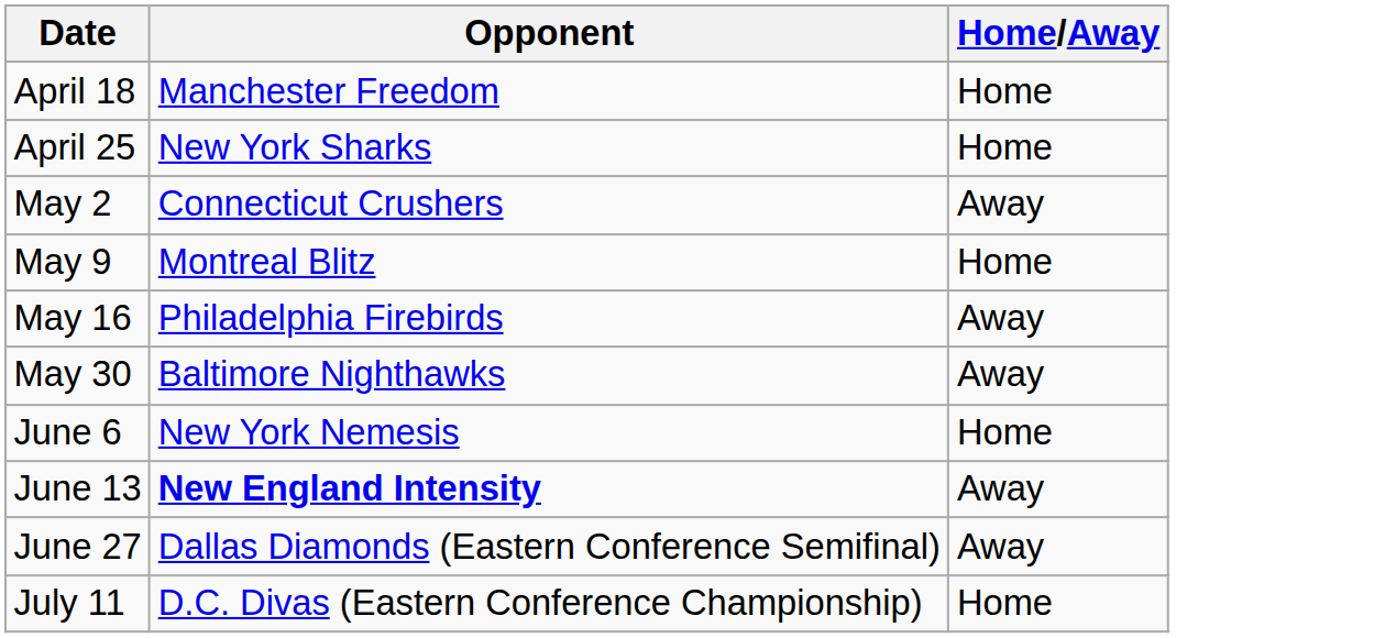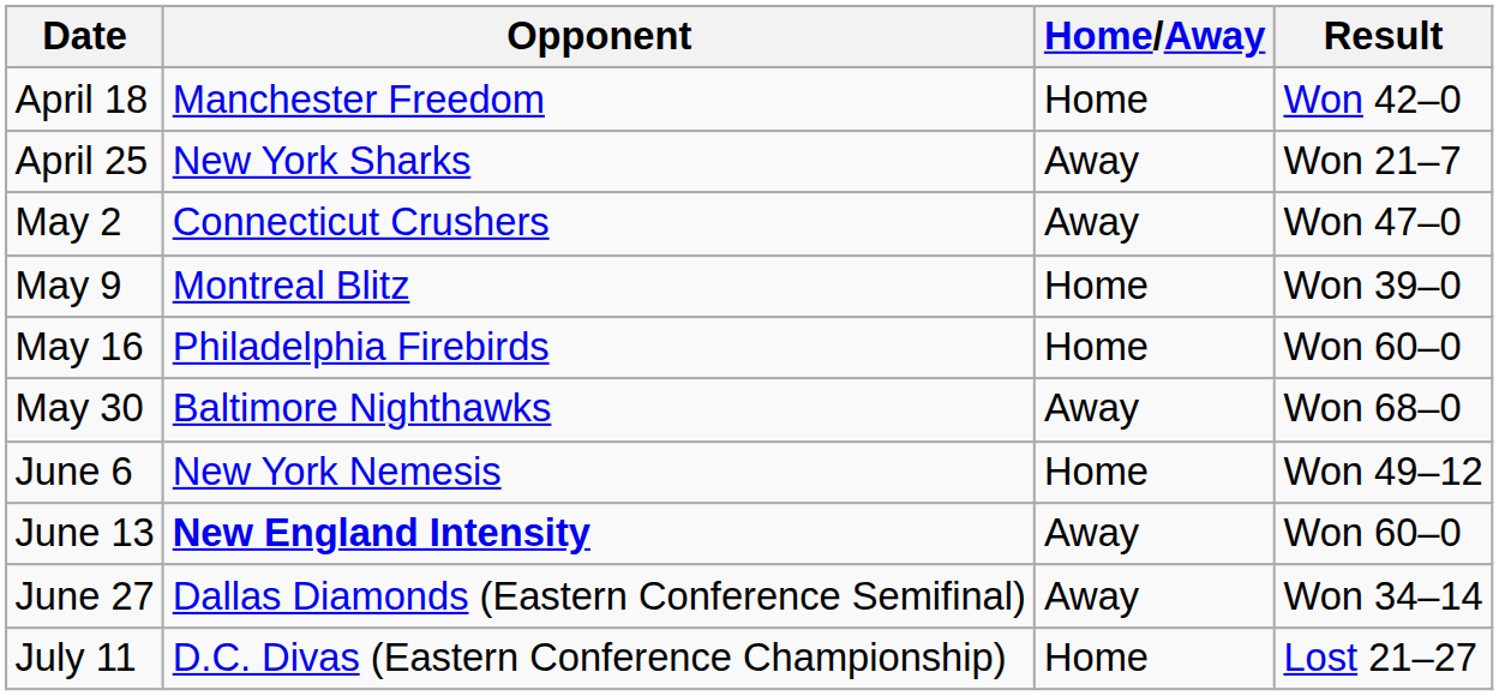+ column: Result | Won 42–0 | Won 21–7 | Won 47–0 | Won 39–0 | Won 60–0 | Won 68–0 | Won 49–12 | Won 60–0 | Won 34–14 | Lost 21–27
April 25 | Home/Away: Home -> Away
May 16 | Home/Away: Away -> Home
